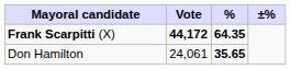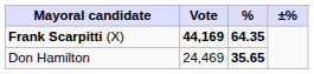Frank Scarpitti (X) | Vote: 44,172 -> 44,169
Don Hamilton | Vote: 24,061 -> 24,469
